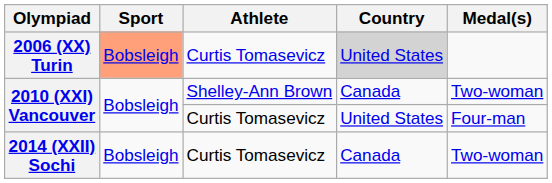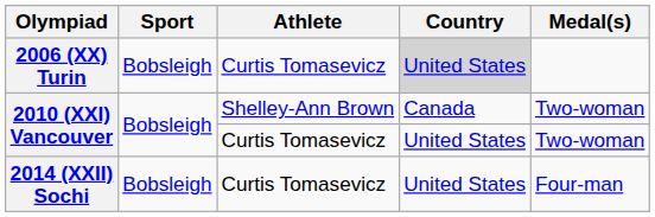2006 (XX) Turin | Sport: lightsalmon background -> no background
2010 (XXI) Vancouver / Curtis Tomasevicz | Medal(s): Four-man -> Two-woman
2014 (XXII) Sochi | Country: Canada -> United States
2014 (XXII) Sochi | Medal(s): Two-woman -> Four-man
